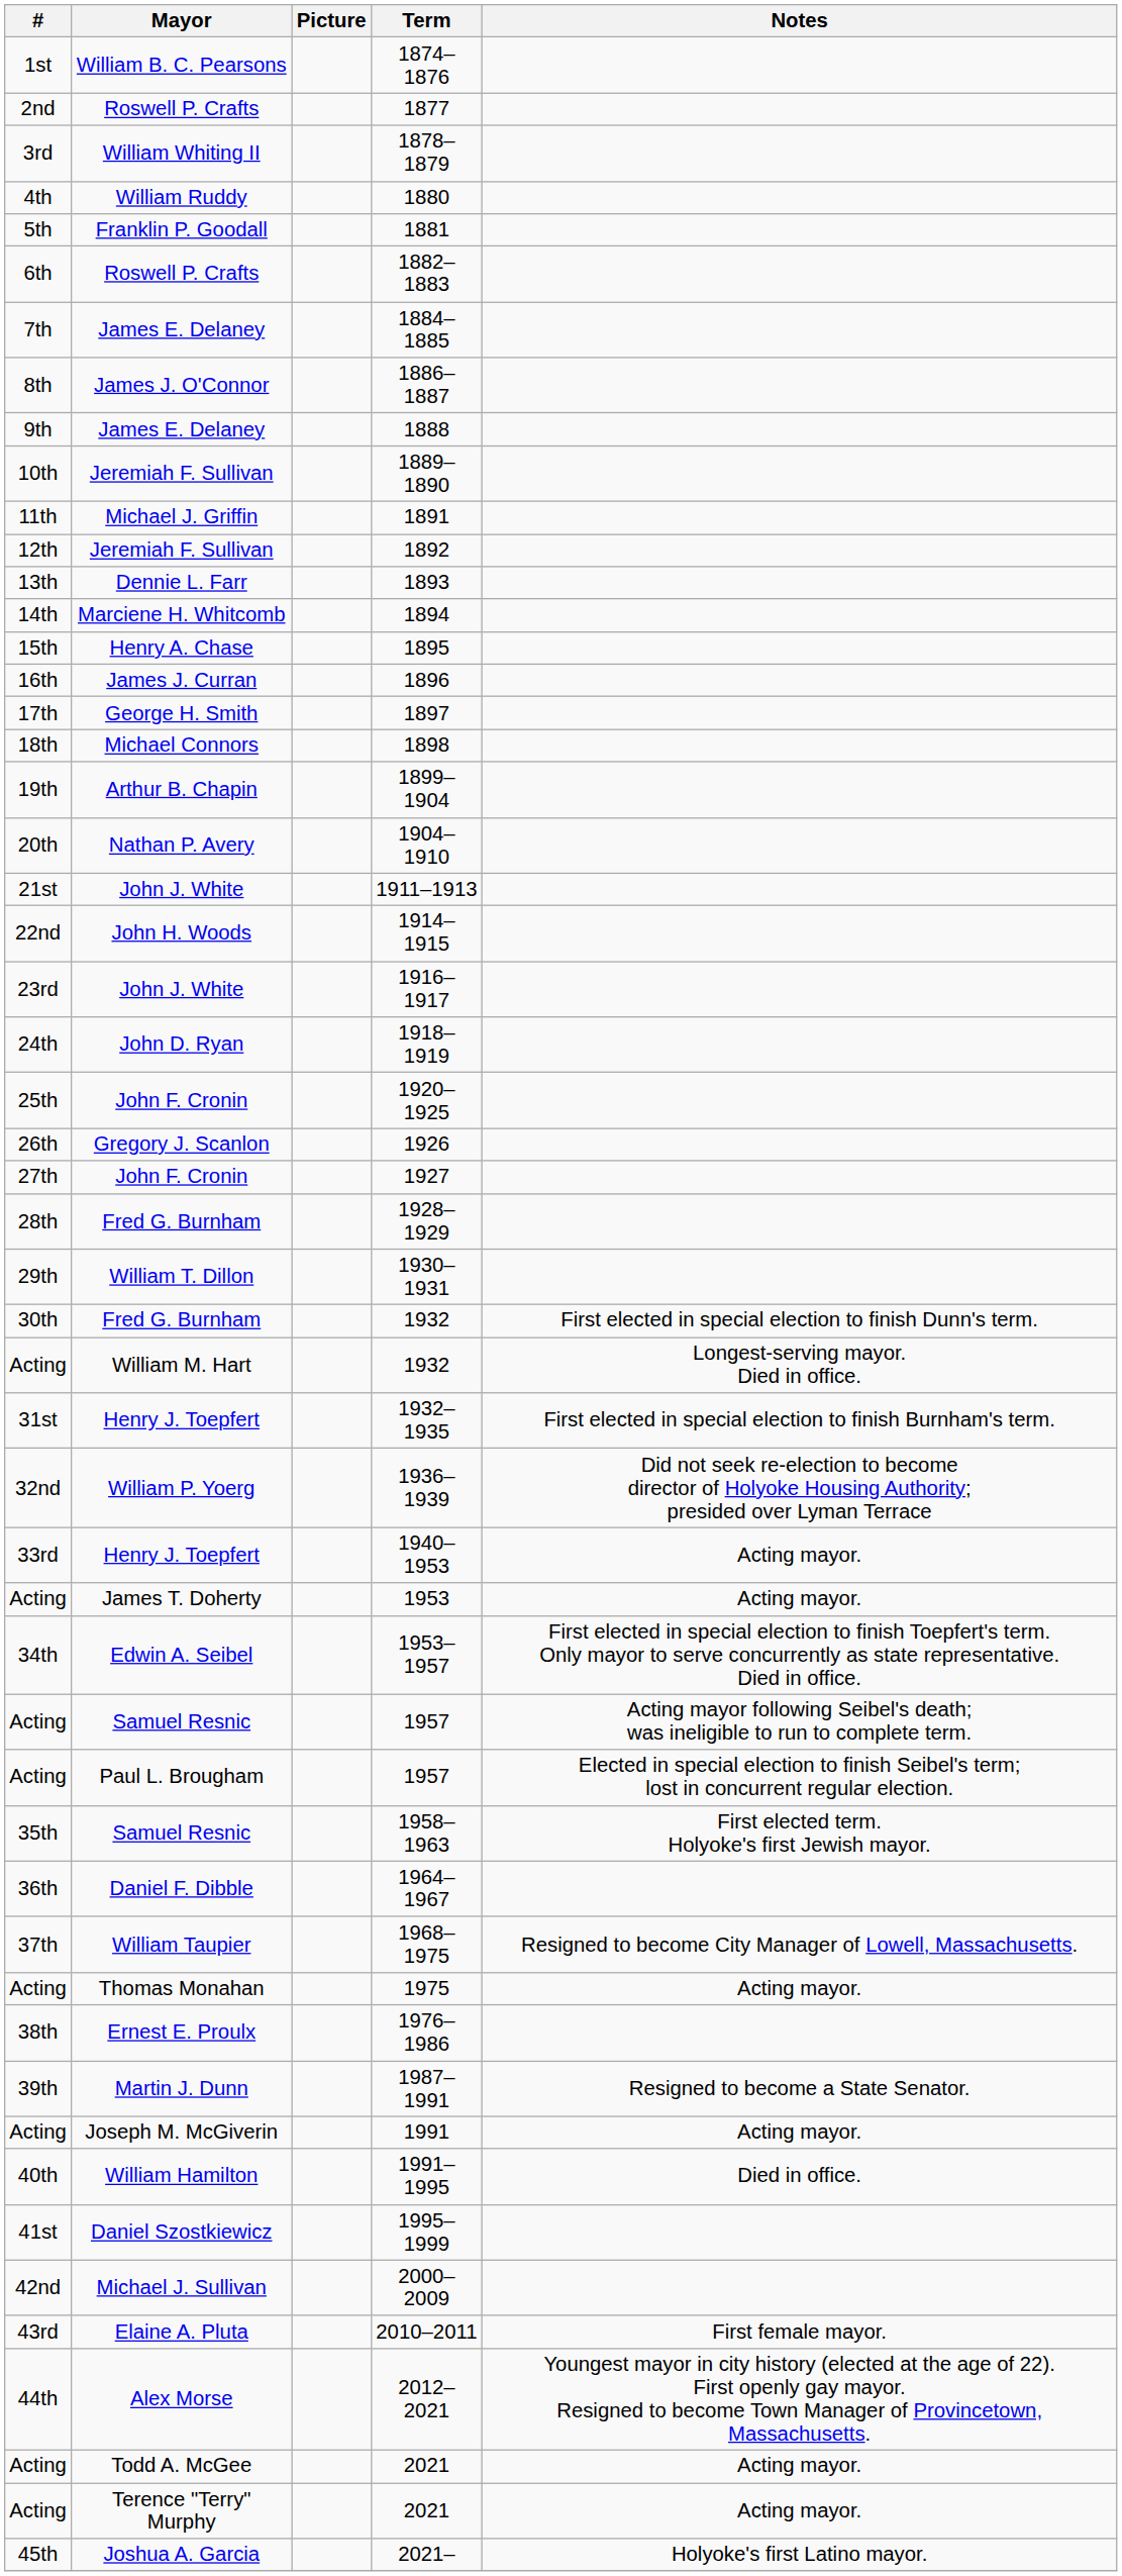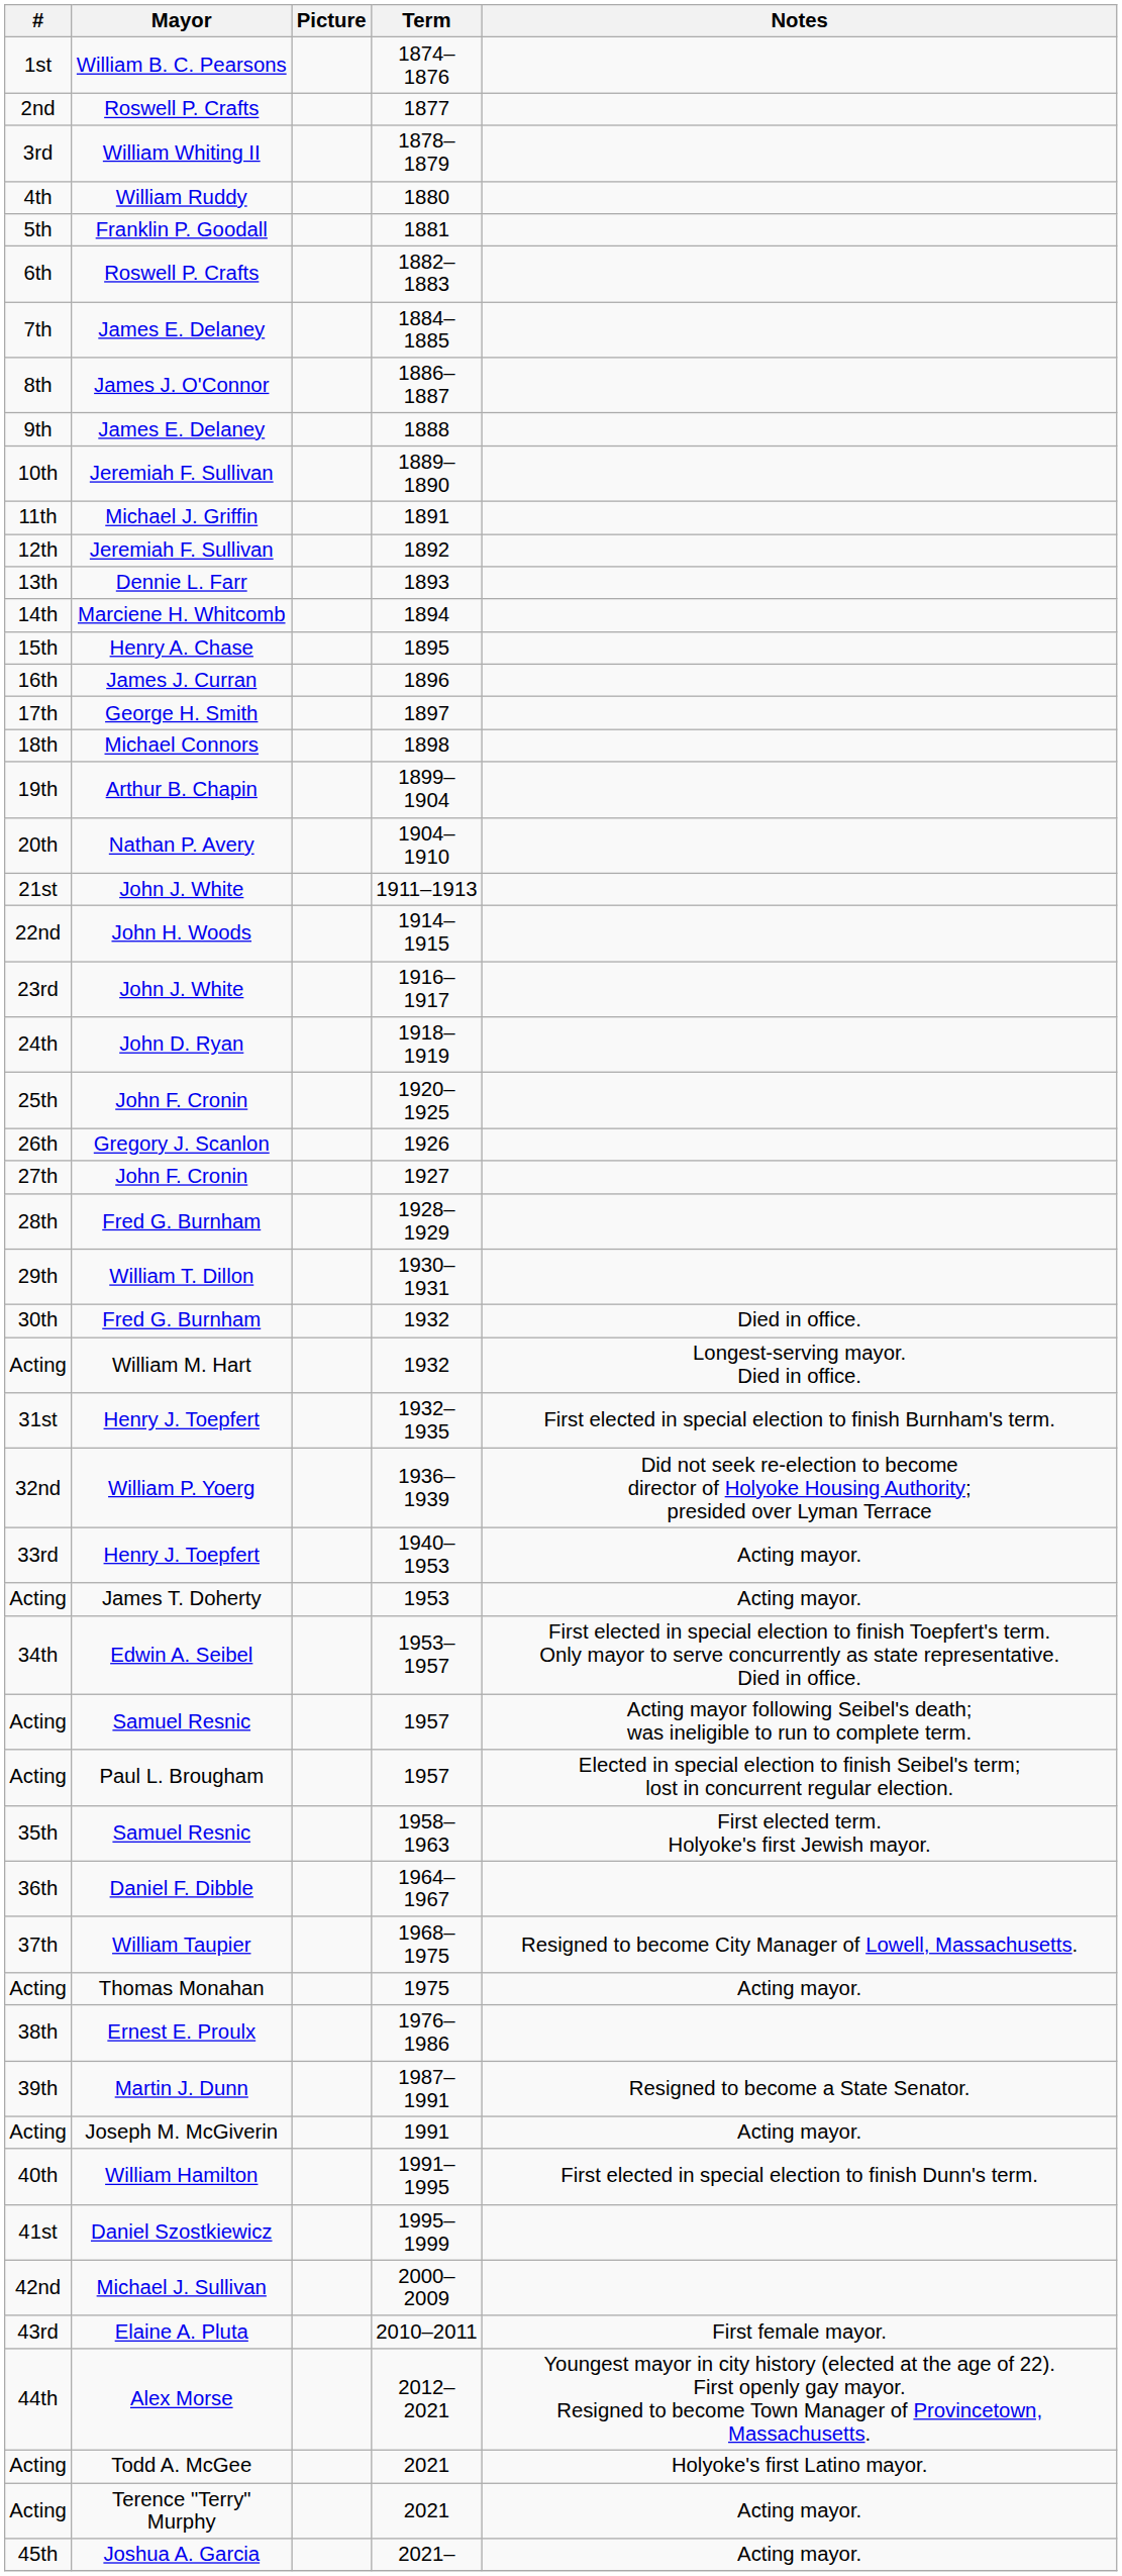Fred G. Burnham / 1932 | Notes: First elected in special election to finish Dunn's term. -> Died in office.
1991–1995 | Notes: Died in office. -> First elected in special election to finish Dunn's term.
Todd A. McGee / 2021 | Notes: Acting mayor. -> Holyoke's first Latino mayor.
2021– | Notes: Holyoke's first Latino mayor. -> Acting mayor.
